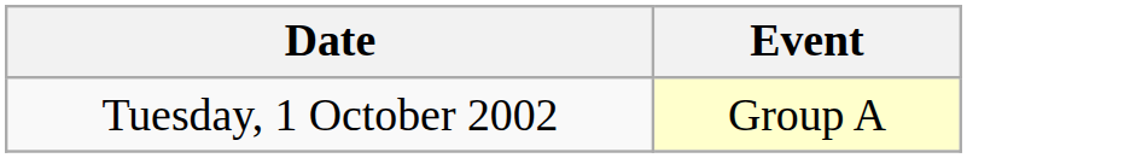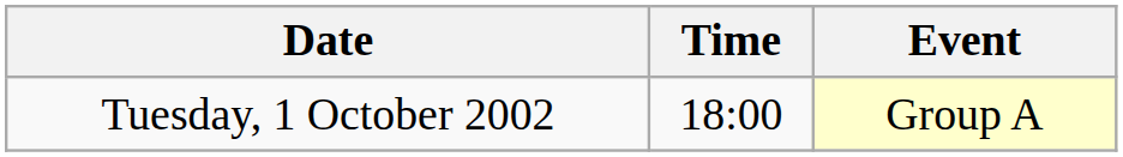+ column: Time | 18:00
